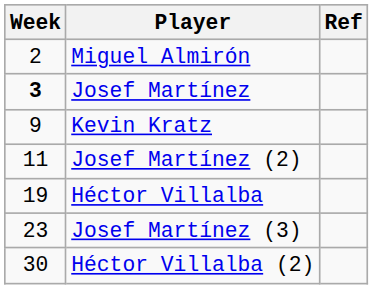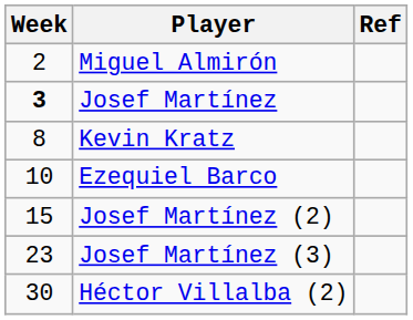Kevin Kratz | Week: 9 -> 8
+ row: 10 | Ezequiel Barco
Josef Martínez (2) | Week: 11 -> 15
- row: 19 | Héctor Villalba
